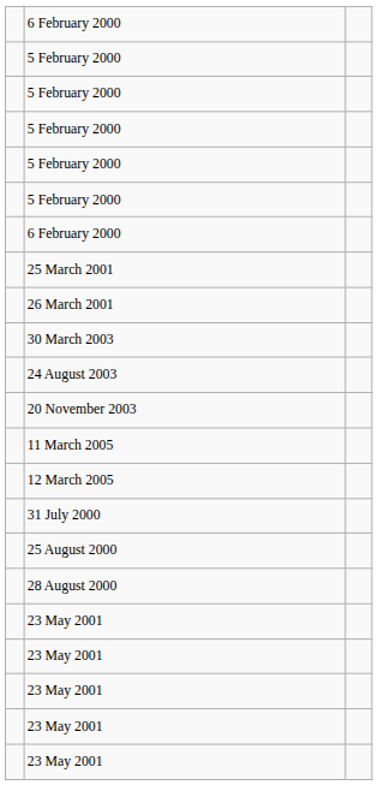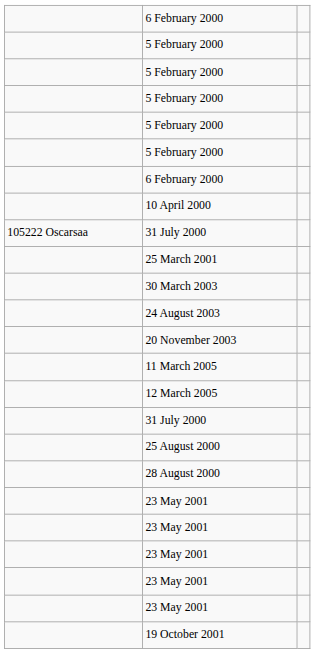+ row: 10 April 2000
+ row: 105222 Oscarsaa | 31 July 2000
- row: 26 March 2001
+ row: 19 October 2001
